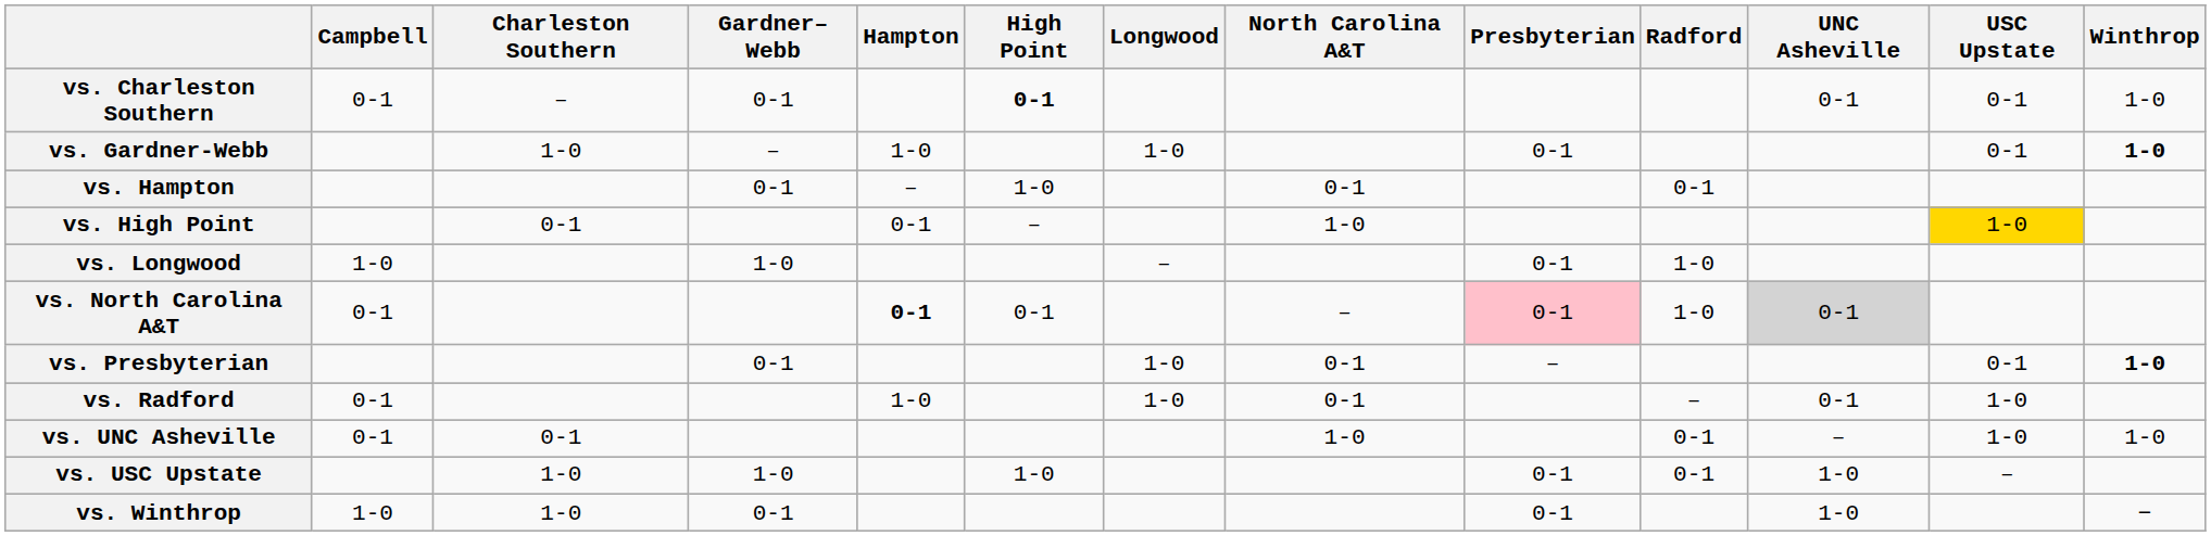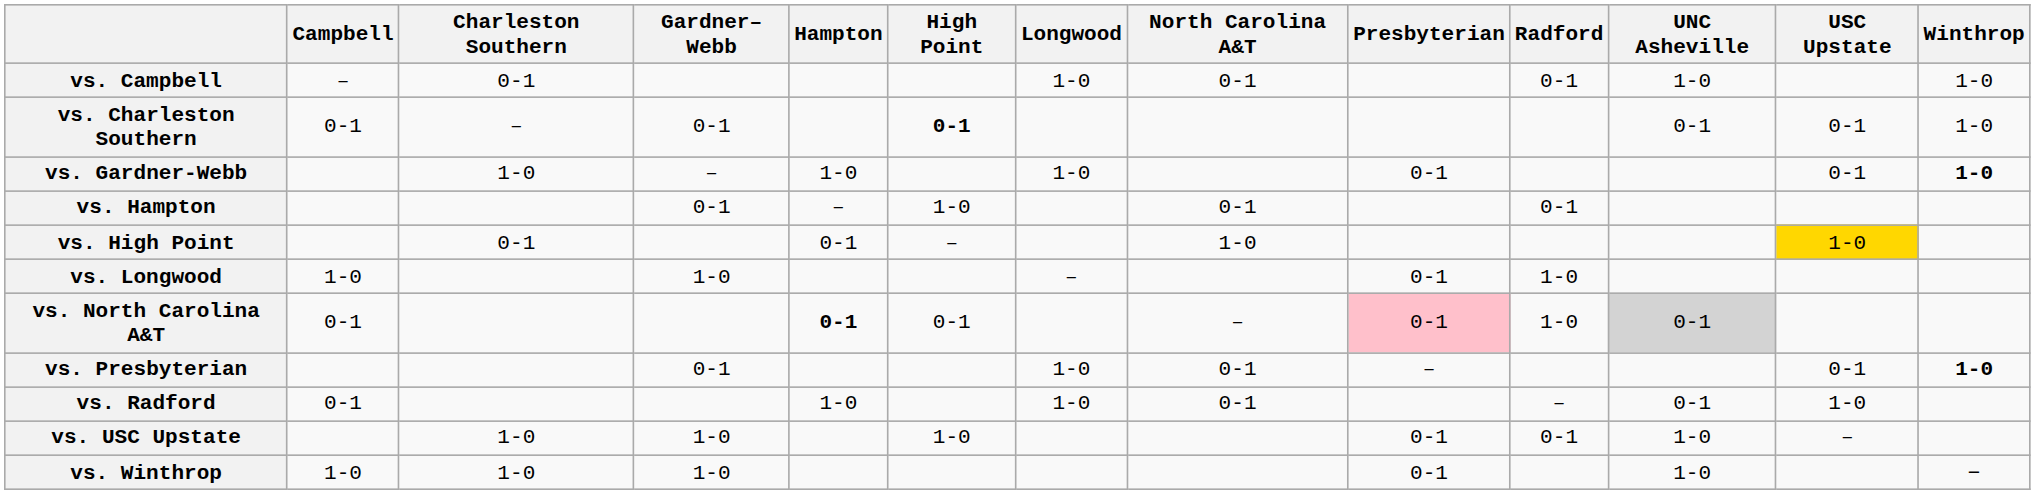+ row: vs. Campbell | – | 0-1 | 1-0 | 0-1 | 0-1 | 1-0 | 1-0
- row: vs. UNC Asheville | 0-1 | 0-1 | 1-0 | 0-1 | – | 1-0 | 1-0
vs. Winthrop | Gardner–Webb: 0-1 -> 1-0
